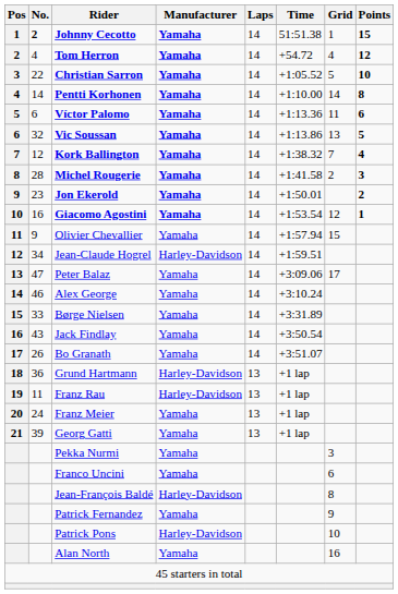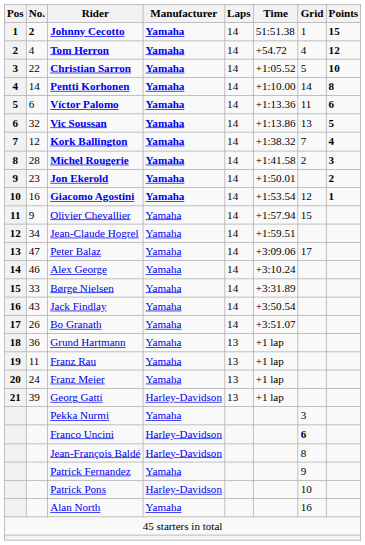Jean-Claude Hogrel | Manufacturer: Harley-Davidson -> Yamaha
Grund Hartmann | Manufacturer: Harley-Davidson -> Yamaha
Franz Rau | Manufacturer: Harley-Davidson -> Yamaha
Georg Gatti | Manufacturer: Yamaha -> Harley-Davidson
Franco Uncini | Manufacturer: Yamaha -> Harley-Davidson
Franco Uncini | Grid: normal -> bold
